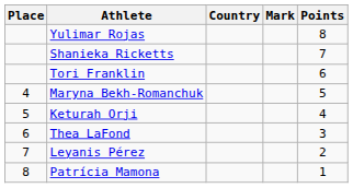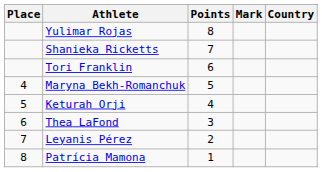columns swapped: Country <-> Points
